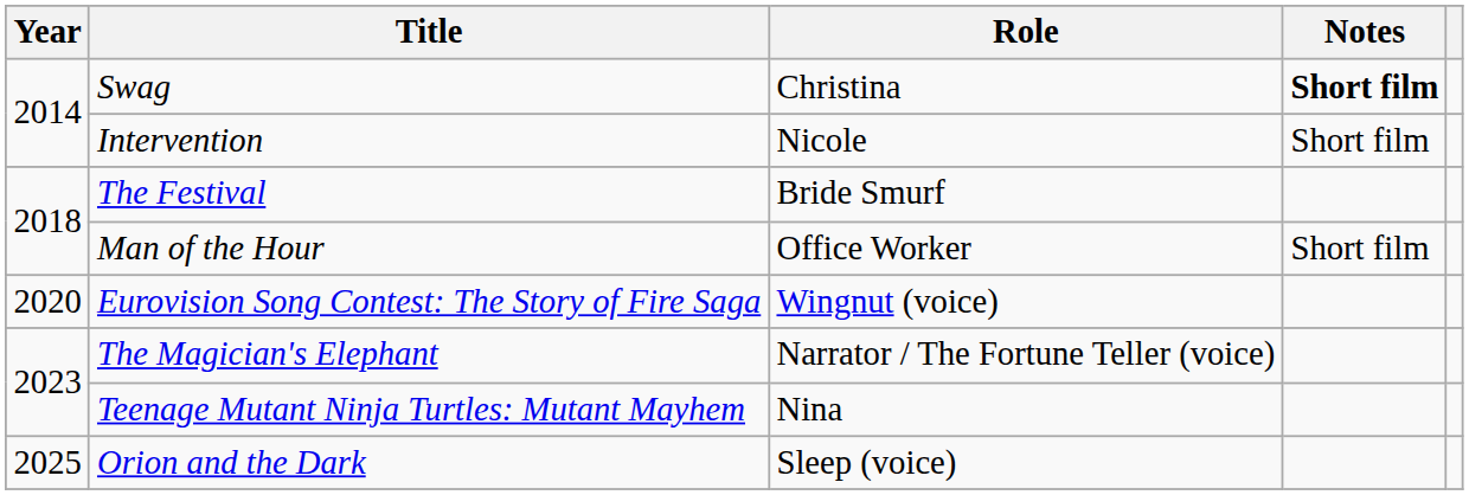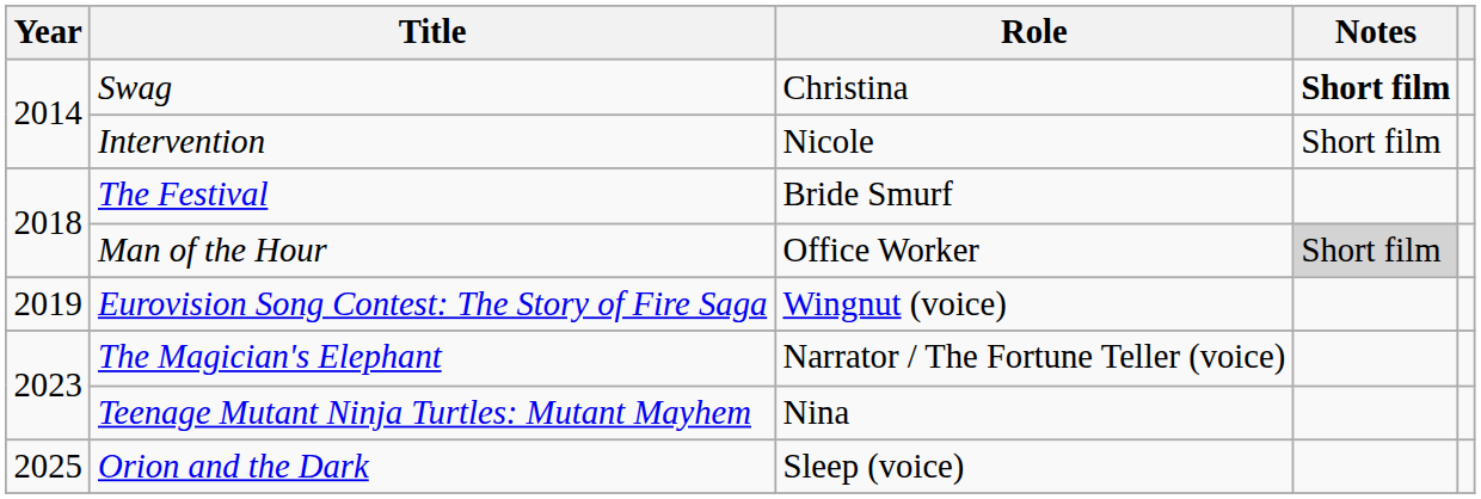Man of the Hour | Notes: no background -> lightgrey background
Eurovision Song Contest: The Story of Fire Saga | Year: 2020 -> 2019
